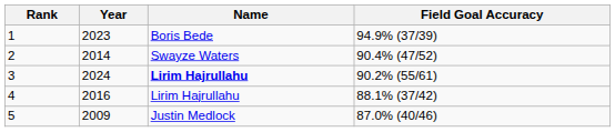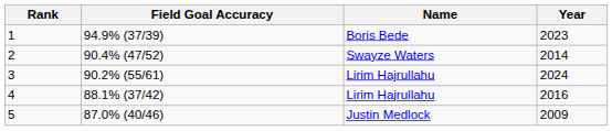columns swapped: Field Goal Accuracy <-> Year
3 | Name: bold -> normal
